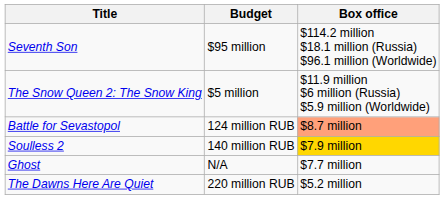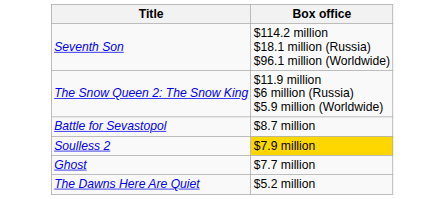- column: Budget | $95 million | $5 million | 124 million RUB | 140 million RUB | N/A | 220 million RUB
Battle for Sevastopol | Box office: lightsalmon background -> no background
